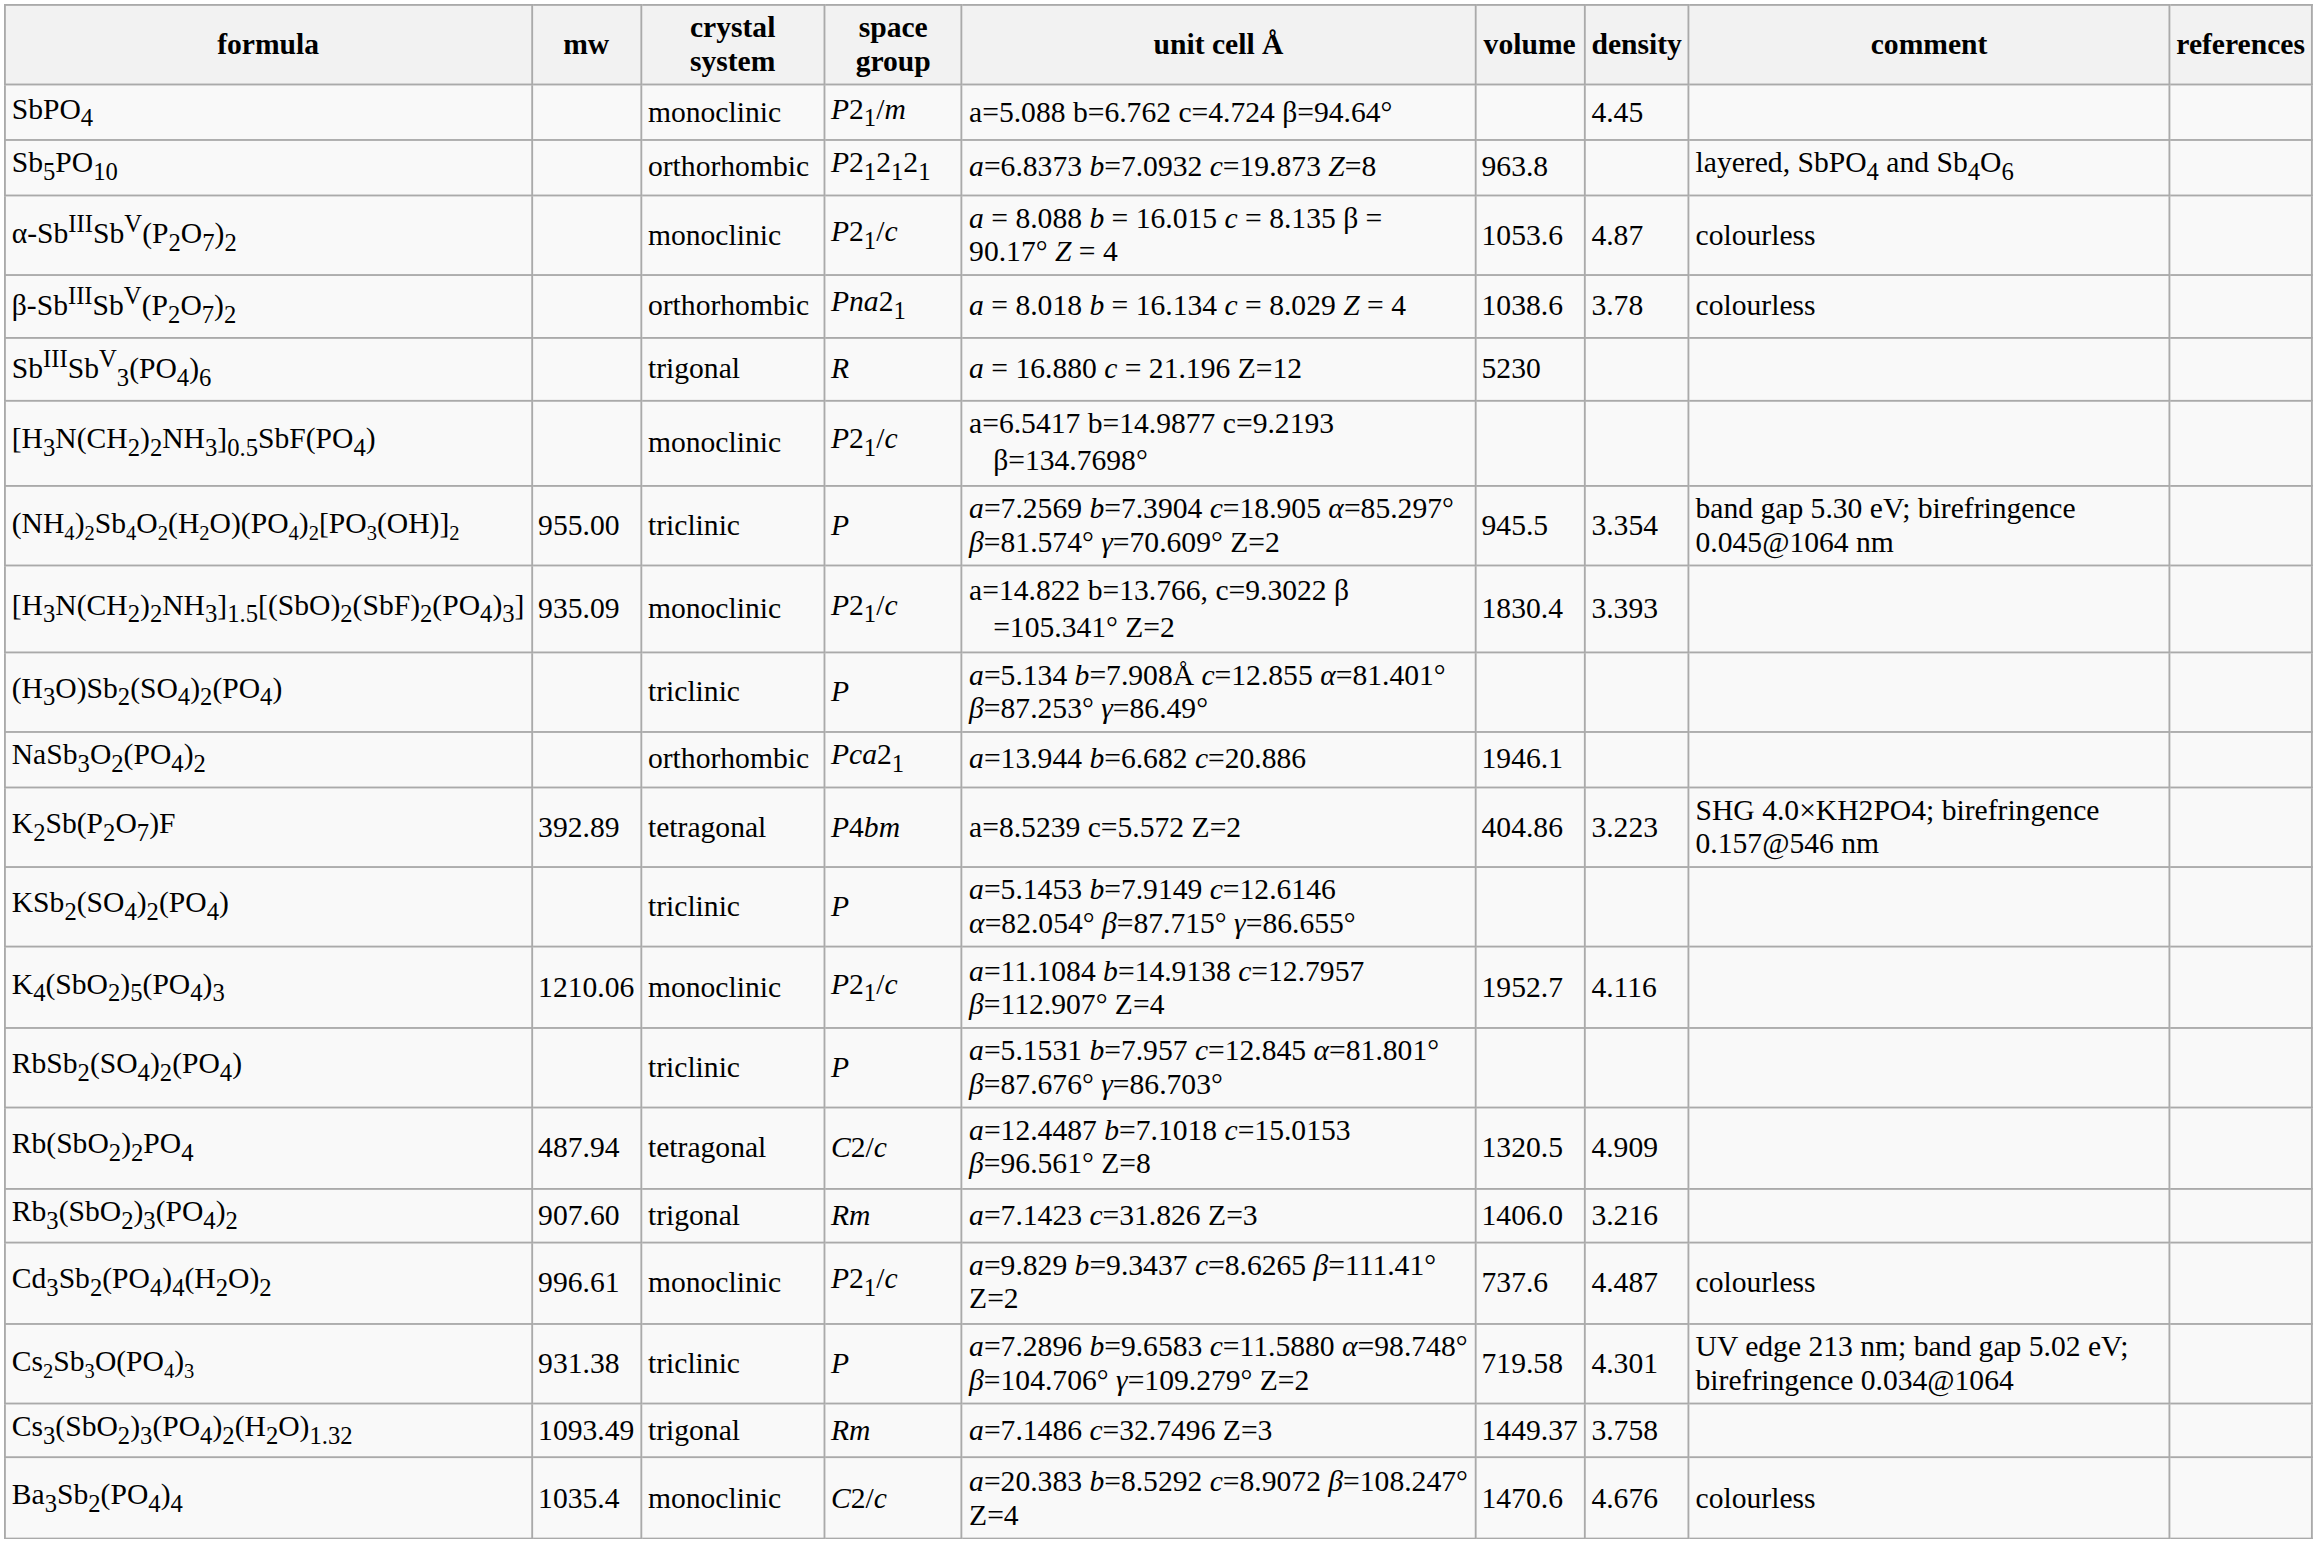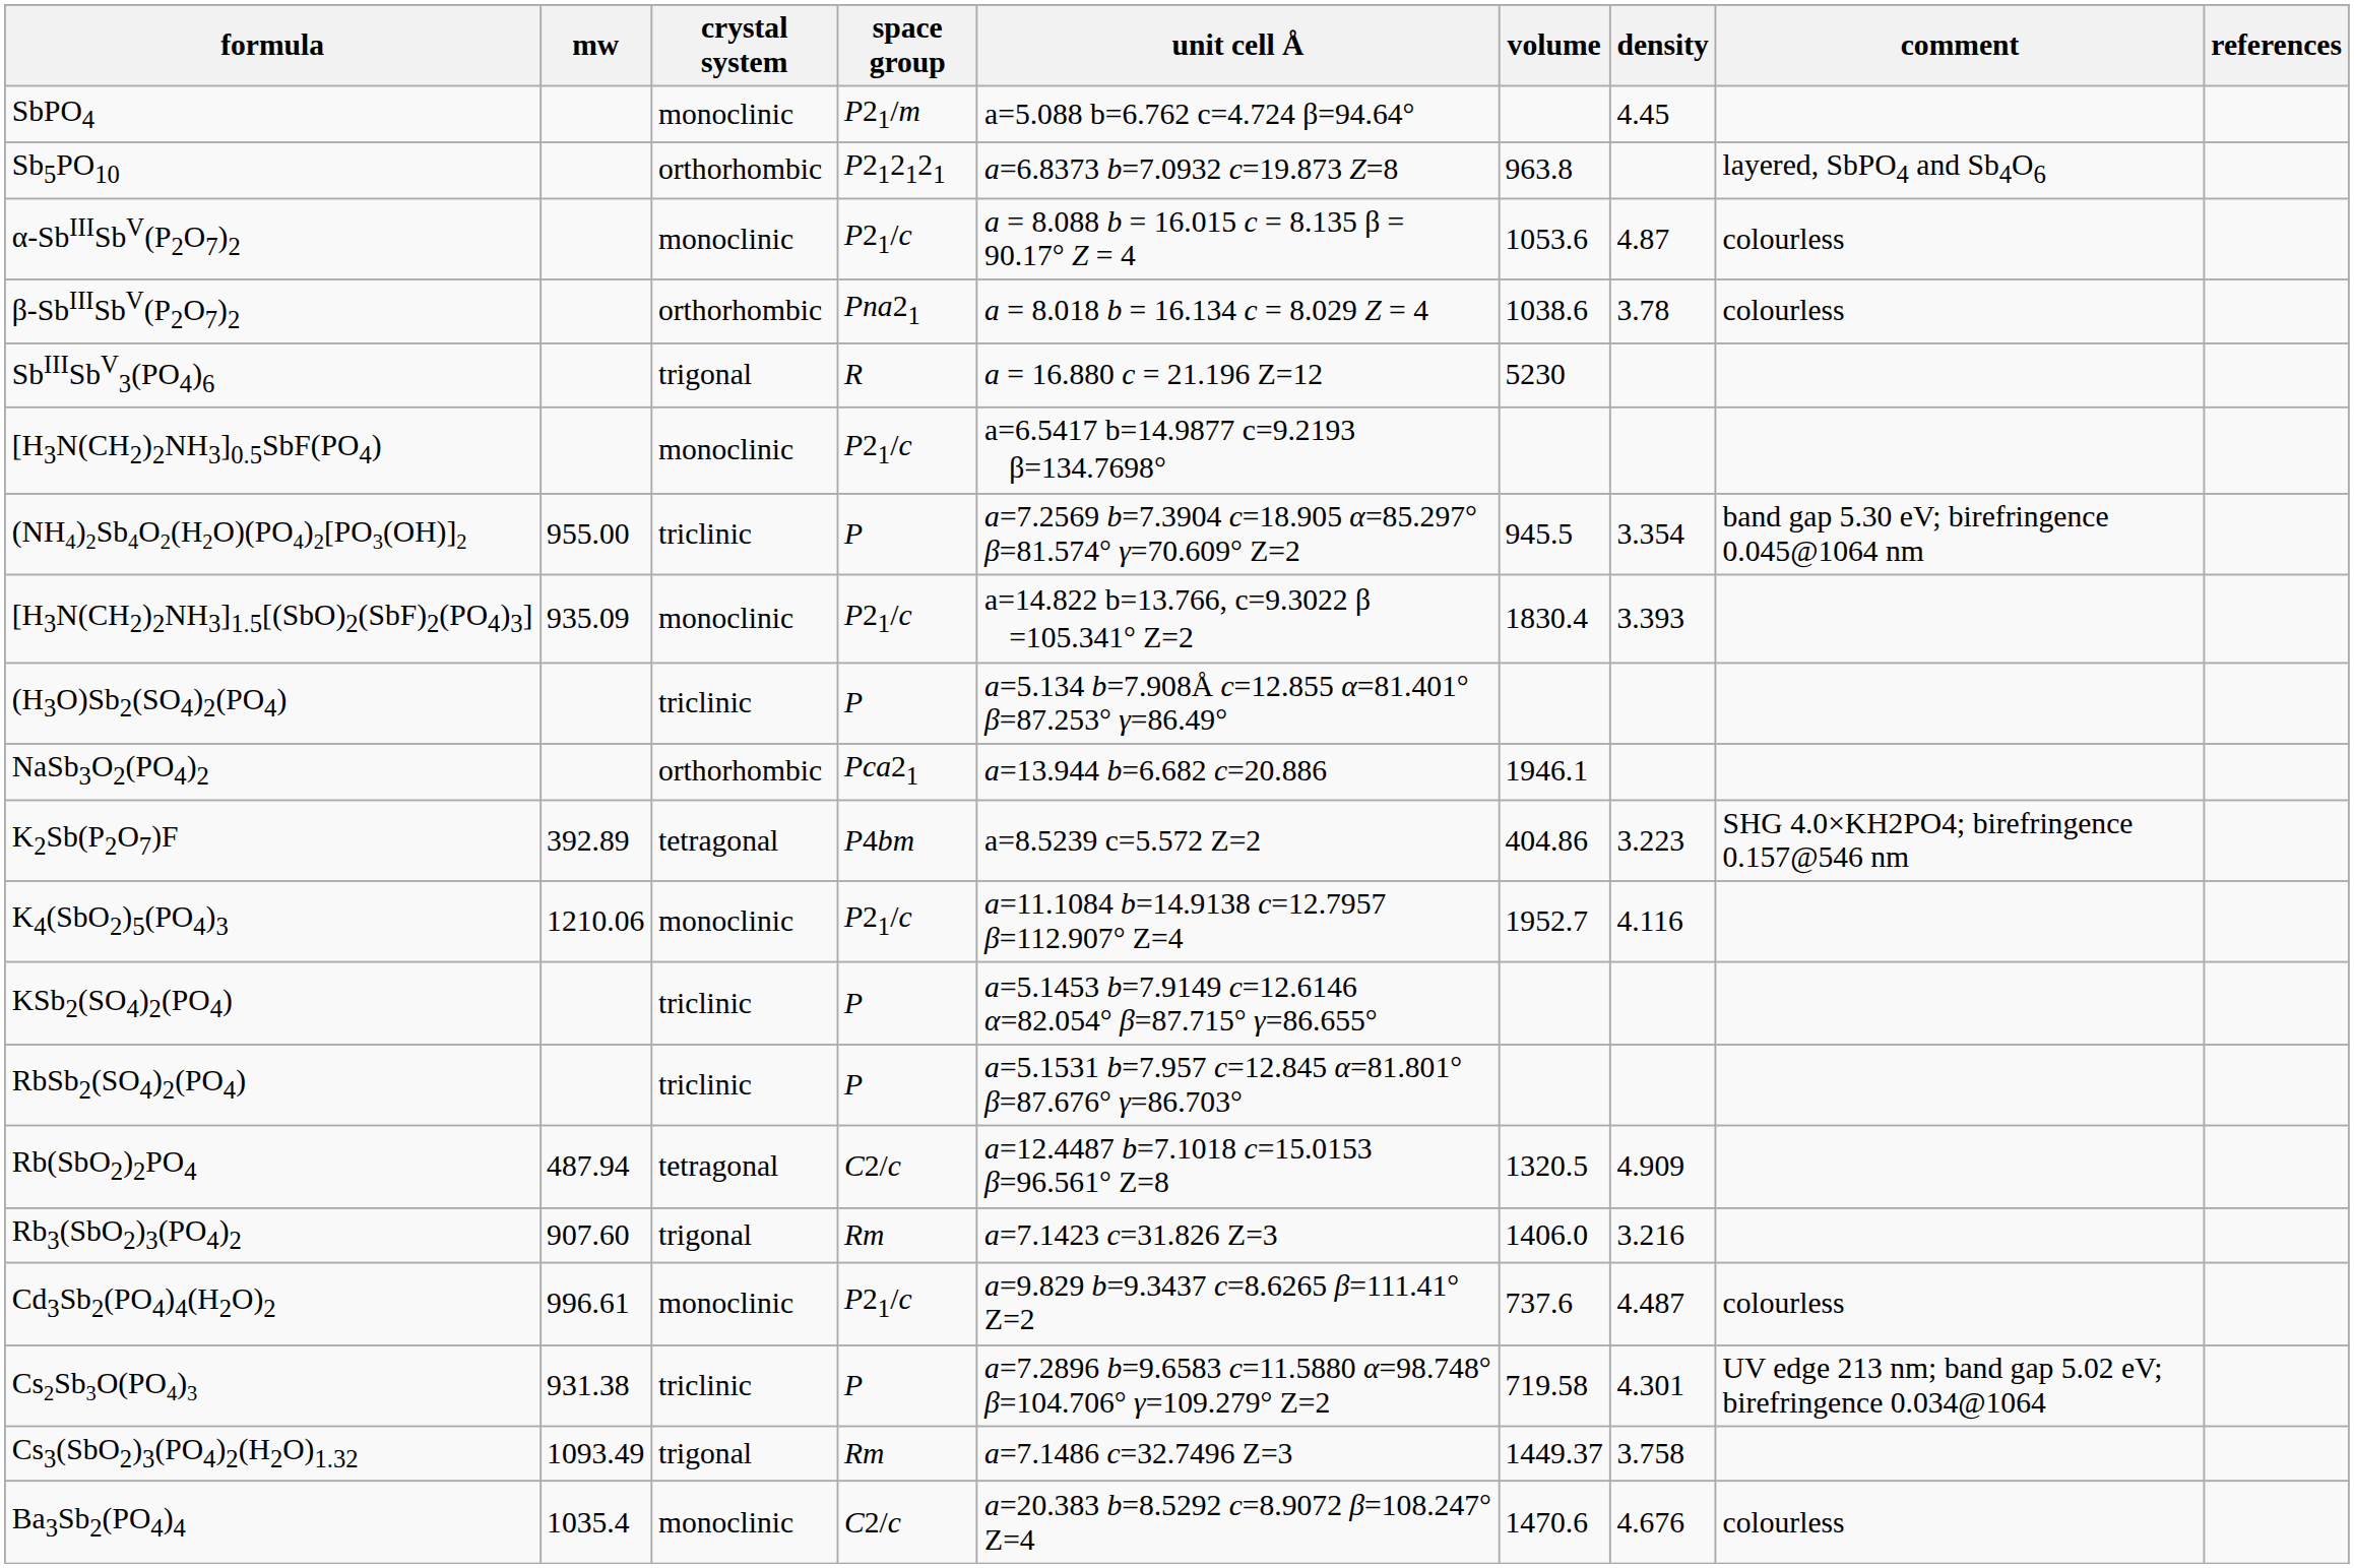rows swapped: K4(SbO2)5(PO4)3 <-> KSb2(SO4)2(PO4)
